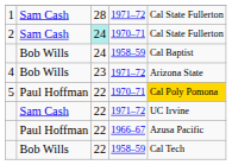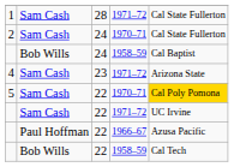2 | column 3: paleturquoise background -> no background
4 | column 2: Bob Wills -> Sam Cash
5 | column 2: Paul Hoffman -> Sam Cash
